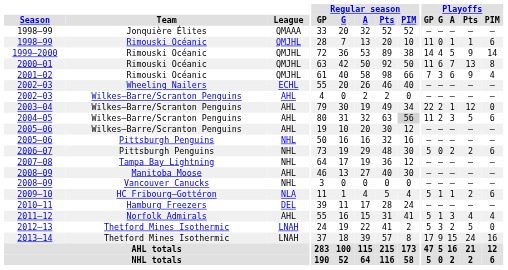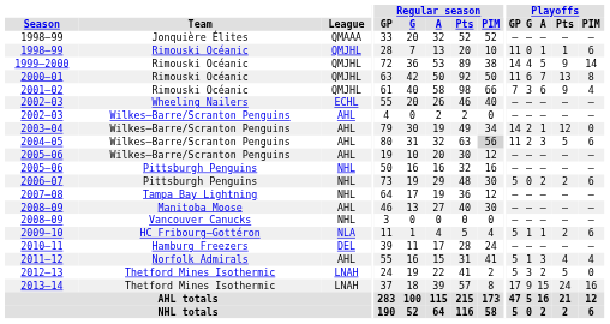2003–04 | Playoffs / GP: 22 -> 14
